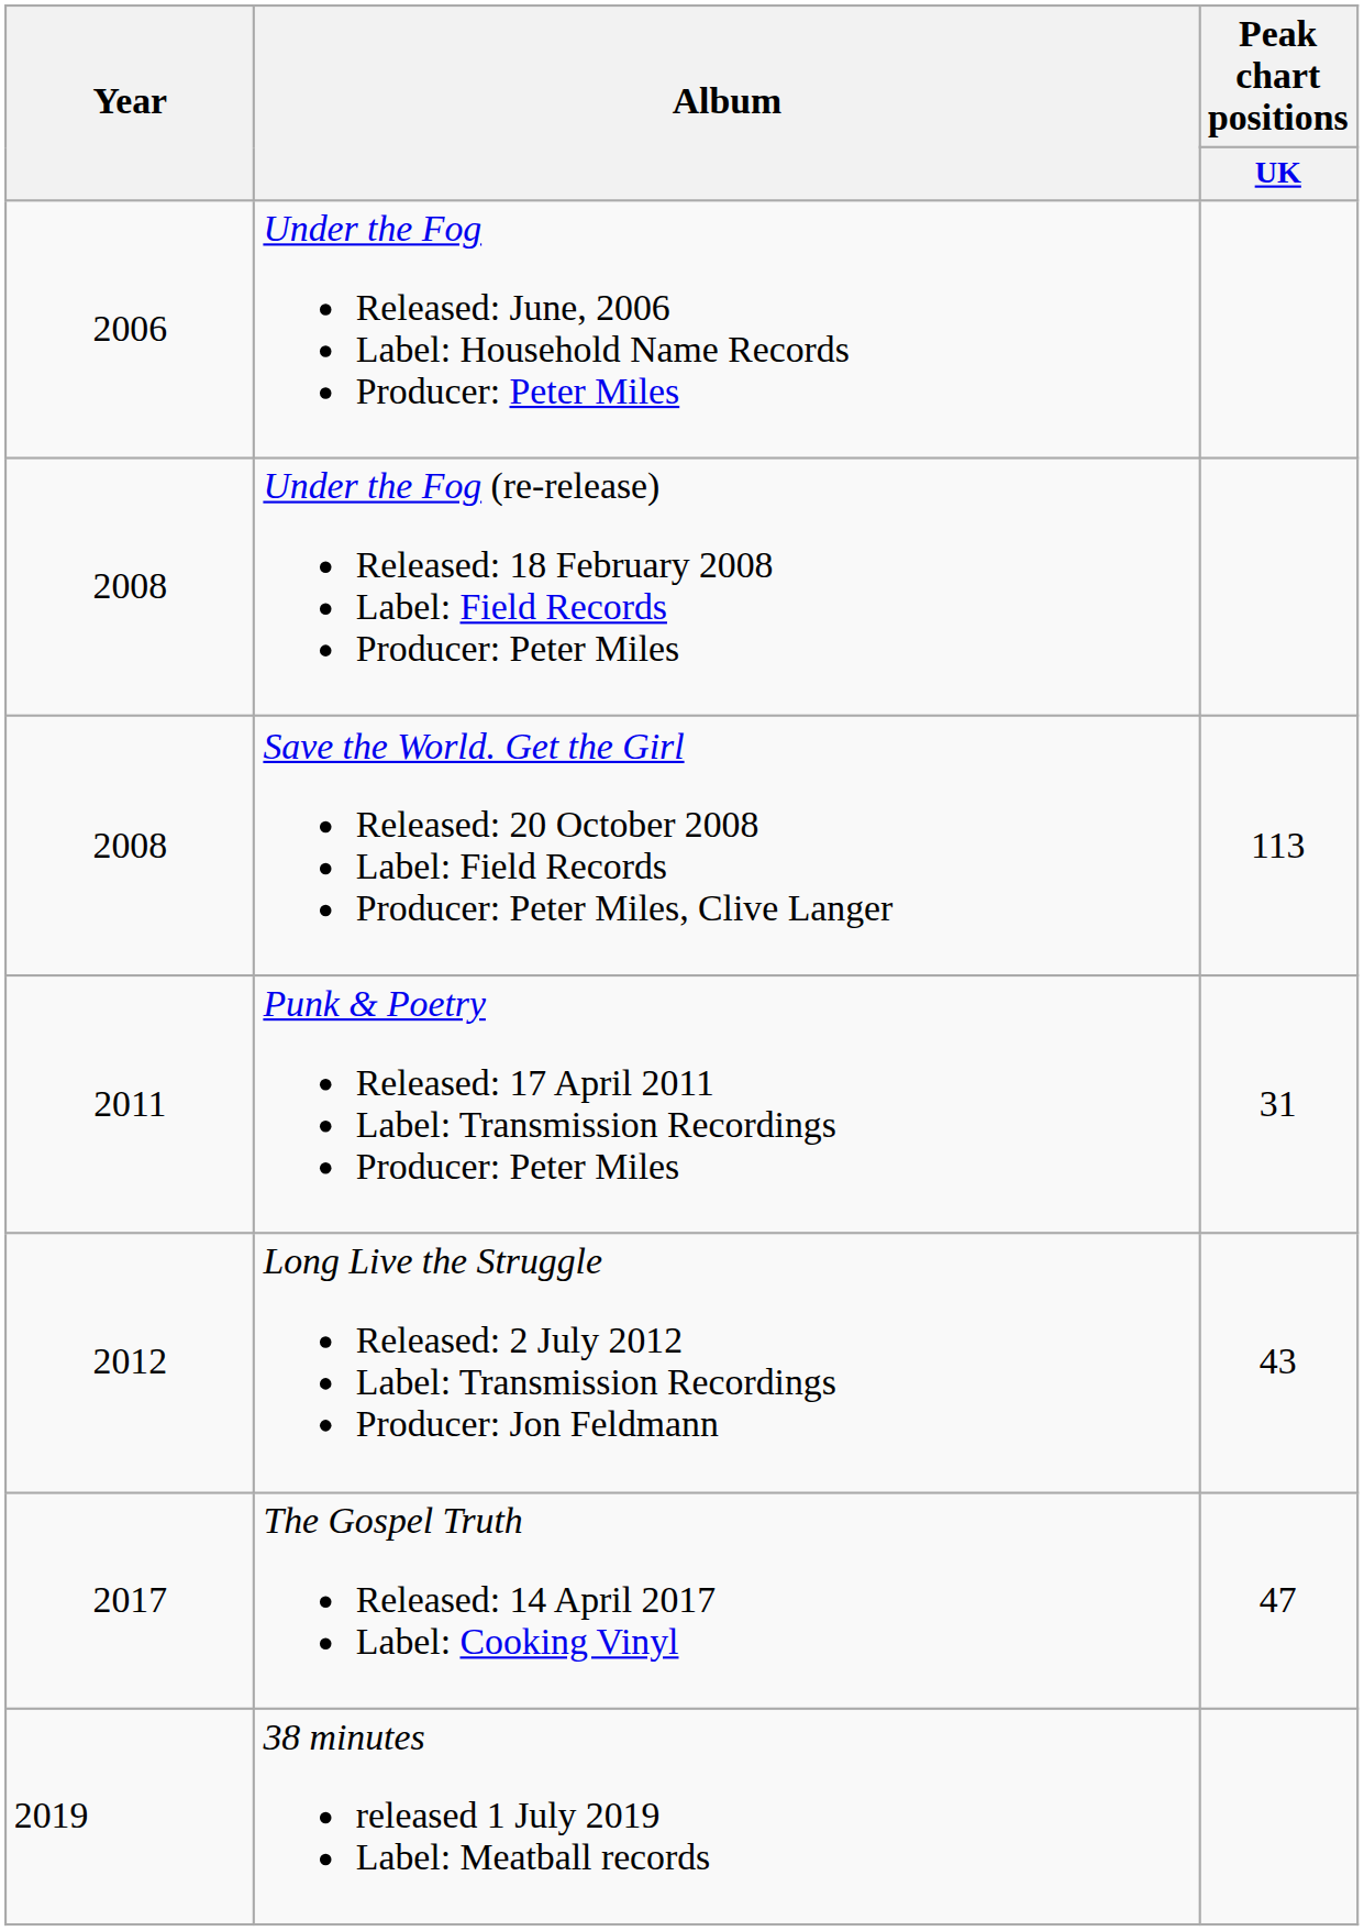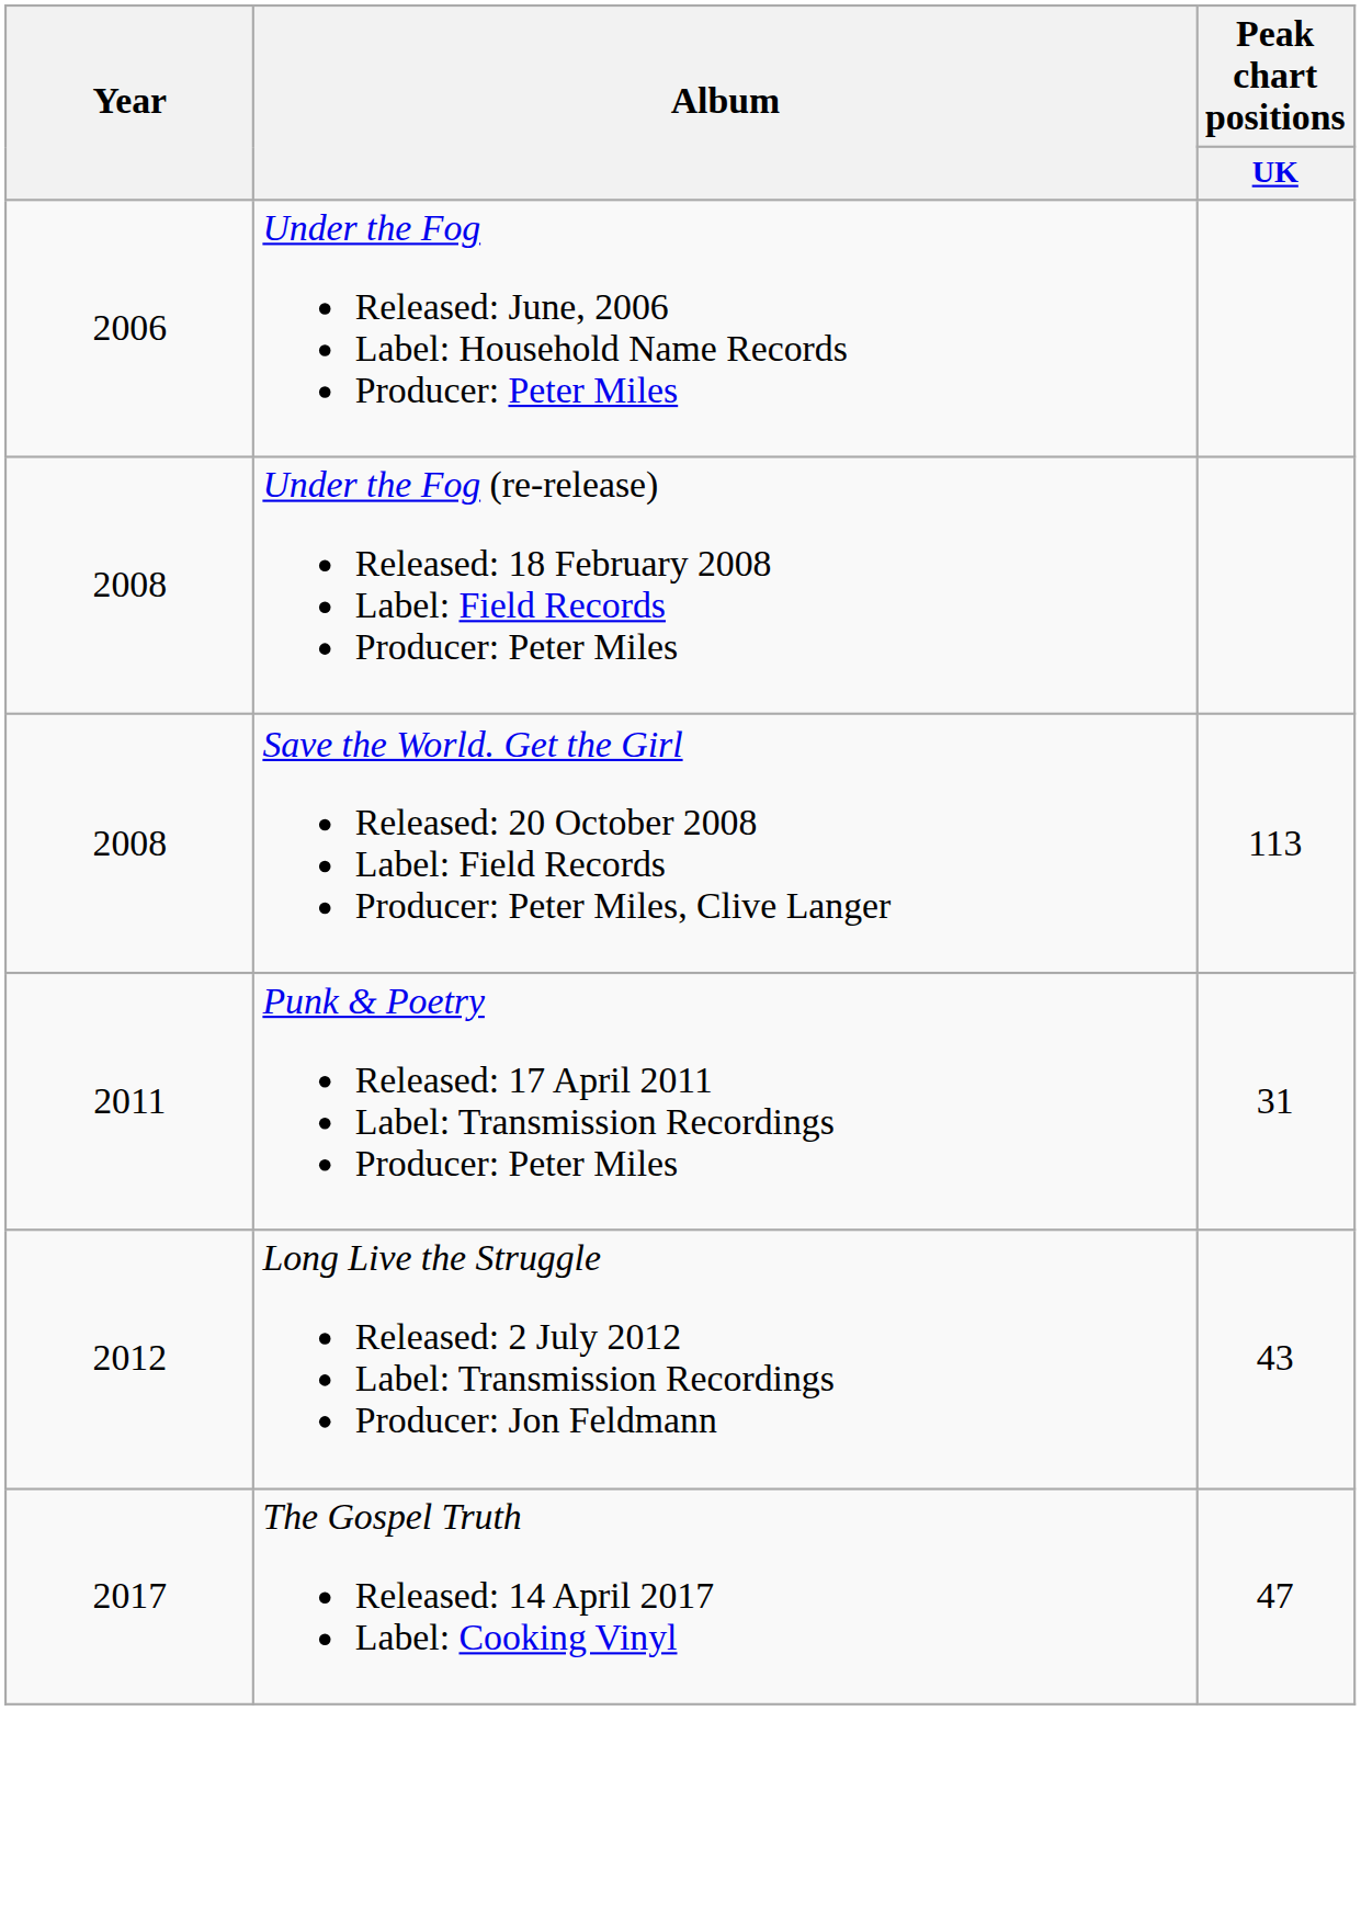- row: 2019 | 38 minutes released 1 July 2019 Label: Meatball records
